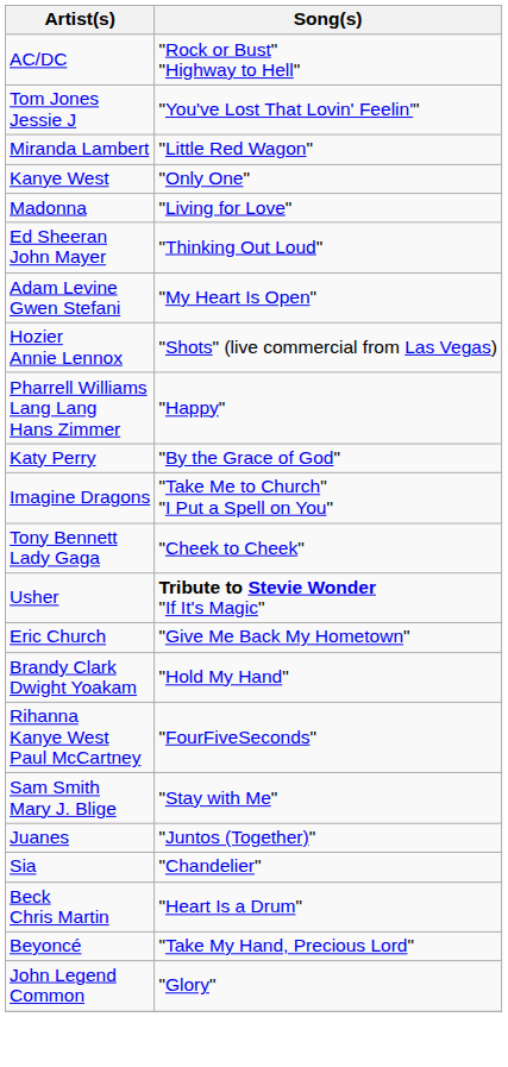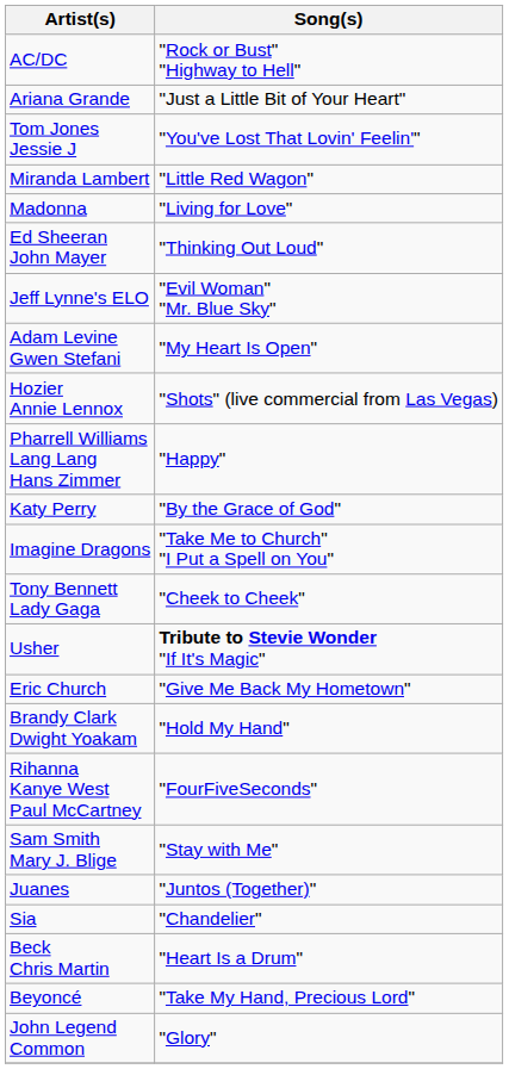+ row: Ariana Grande | "Just a Little Bit of Your Heart"
- row: Kanye West | "Only One"
+ row: Jeff Lynne's ELO | "Evil Woman" "Mr. Blue Sky"
